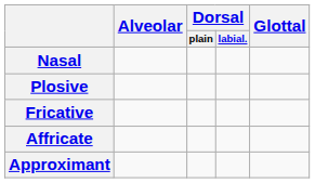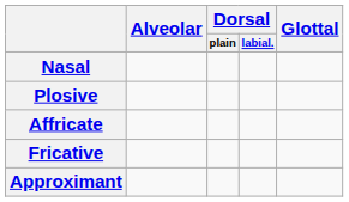rows swapped: Affricate <-> Fricative
